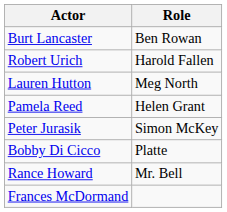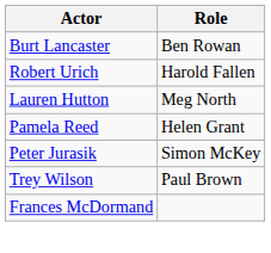+ row: Trey Wilson | Paul Brown
- row: Bobby Di Cicco | Platte
- row: Rance Howard | Mr. Bell
